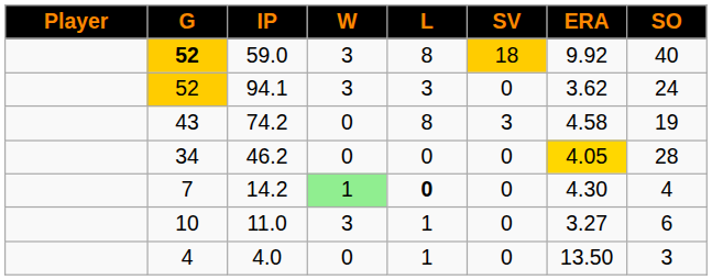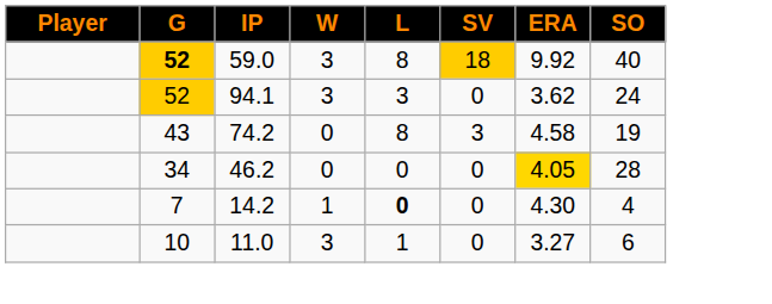14.2 | W: lightgreen background -> no background
- row: 4 | 4.0 | 0 | 1 | 0 | 13.50 | 3
